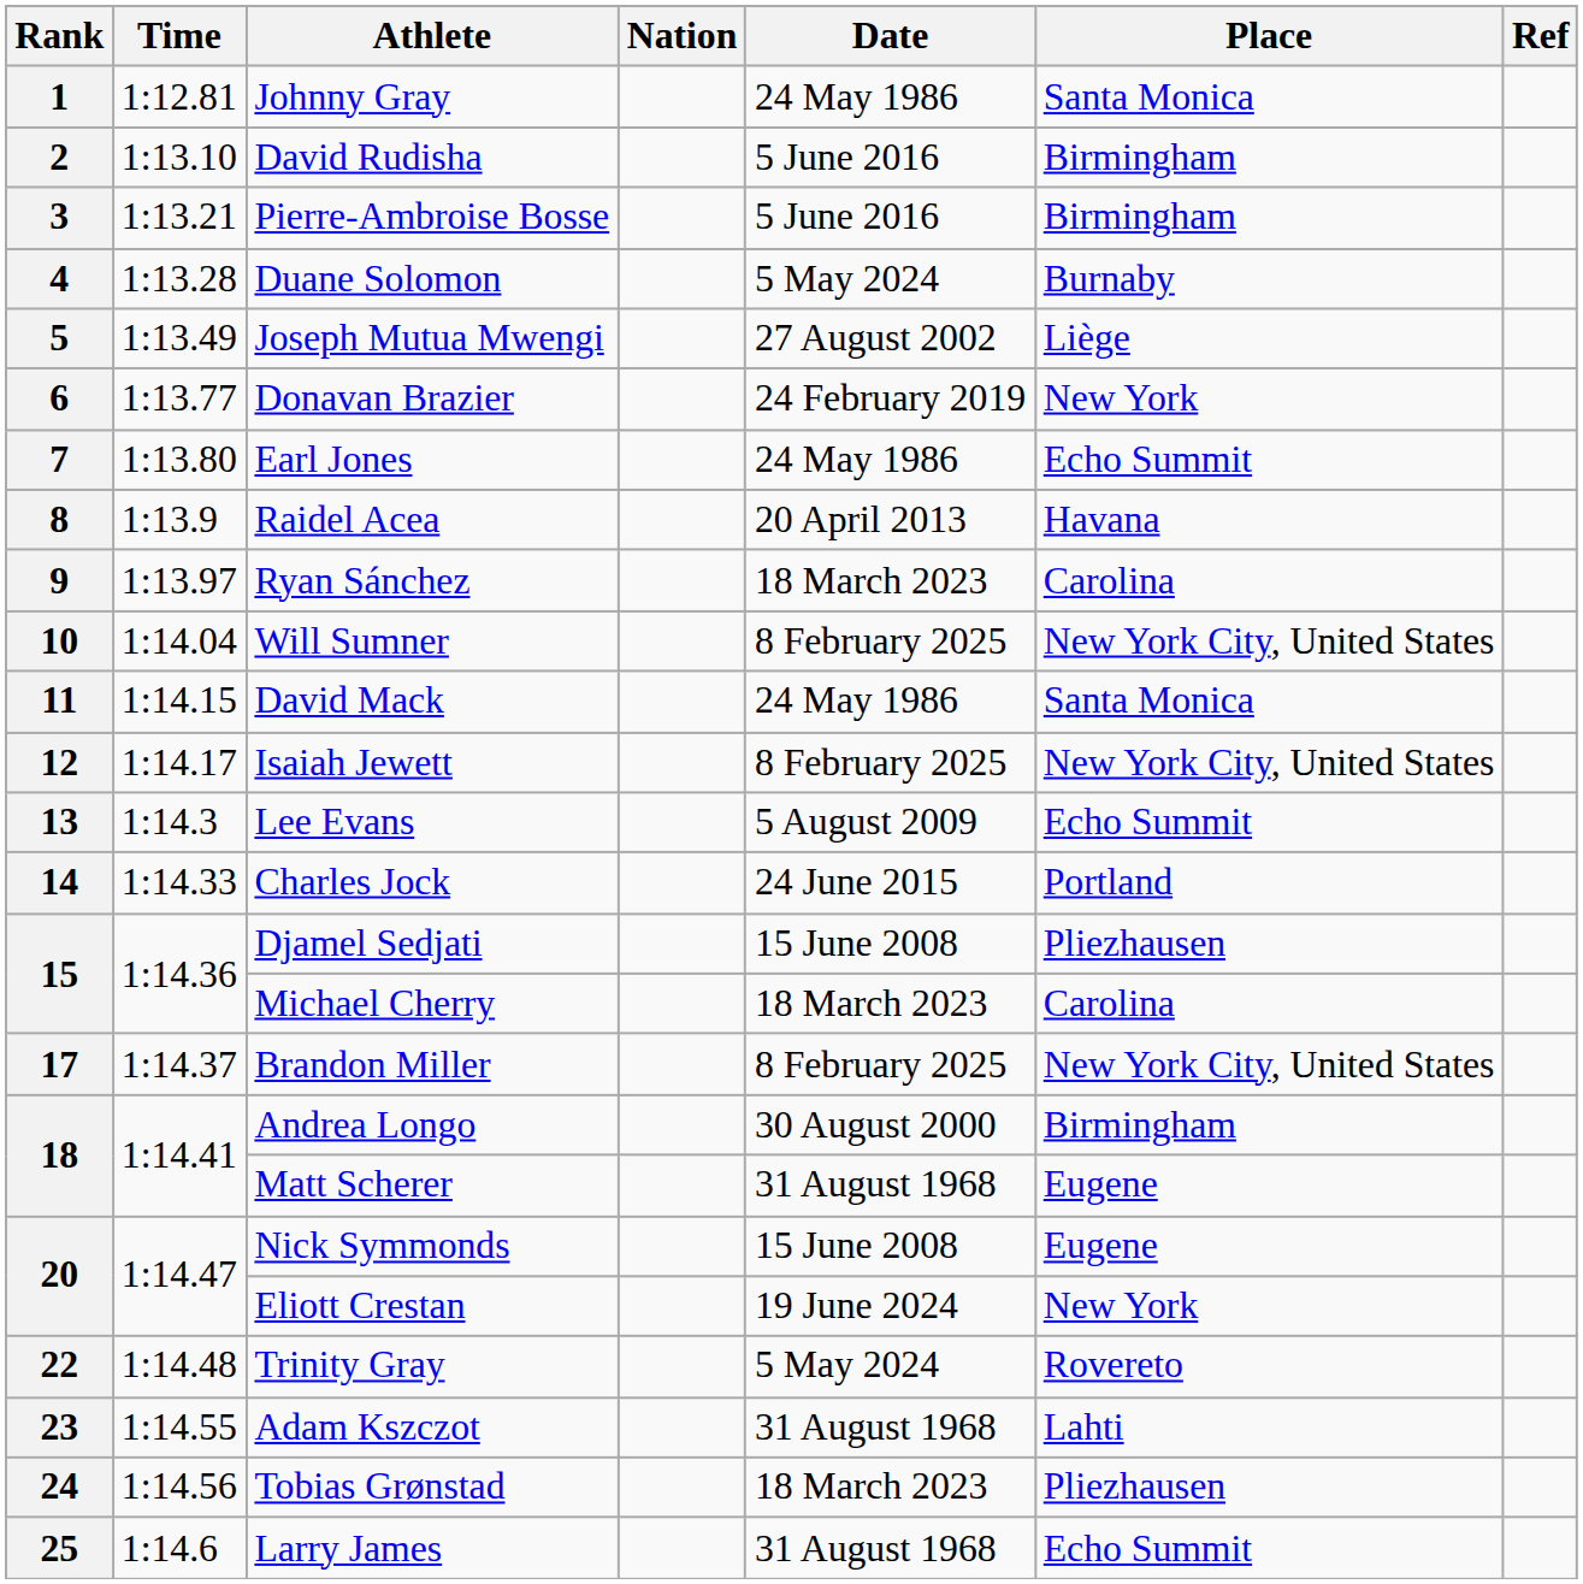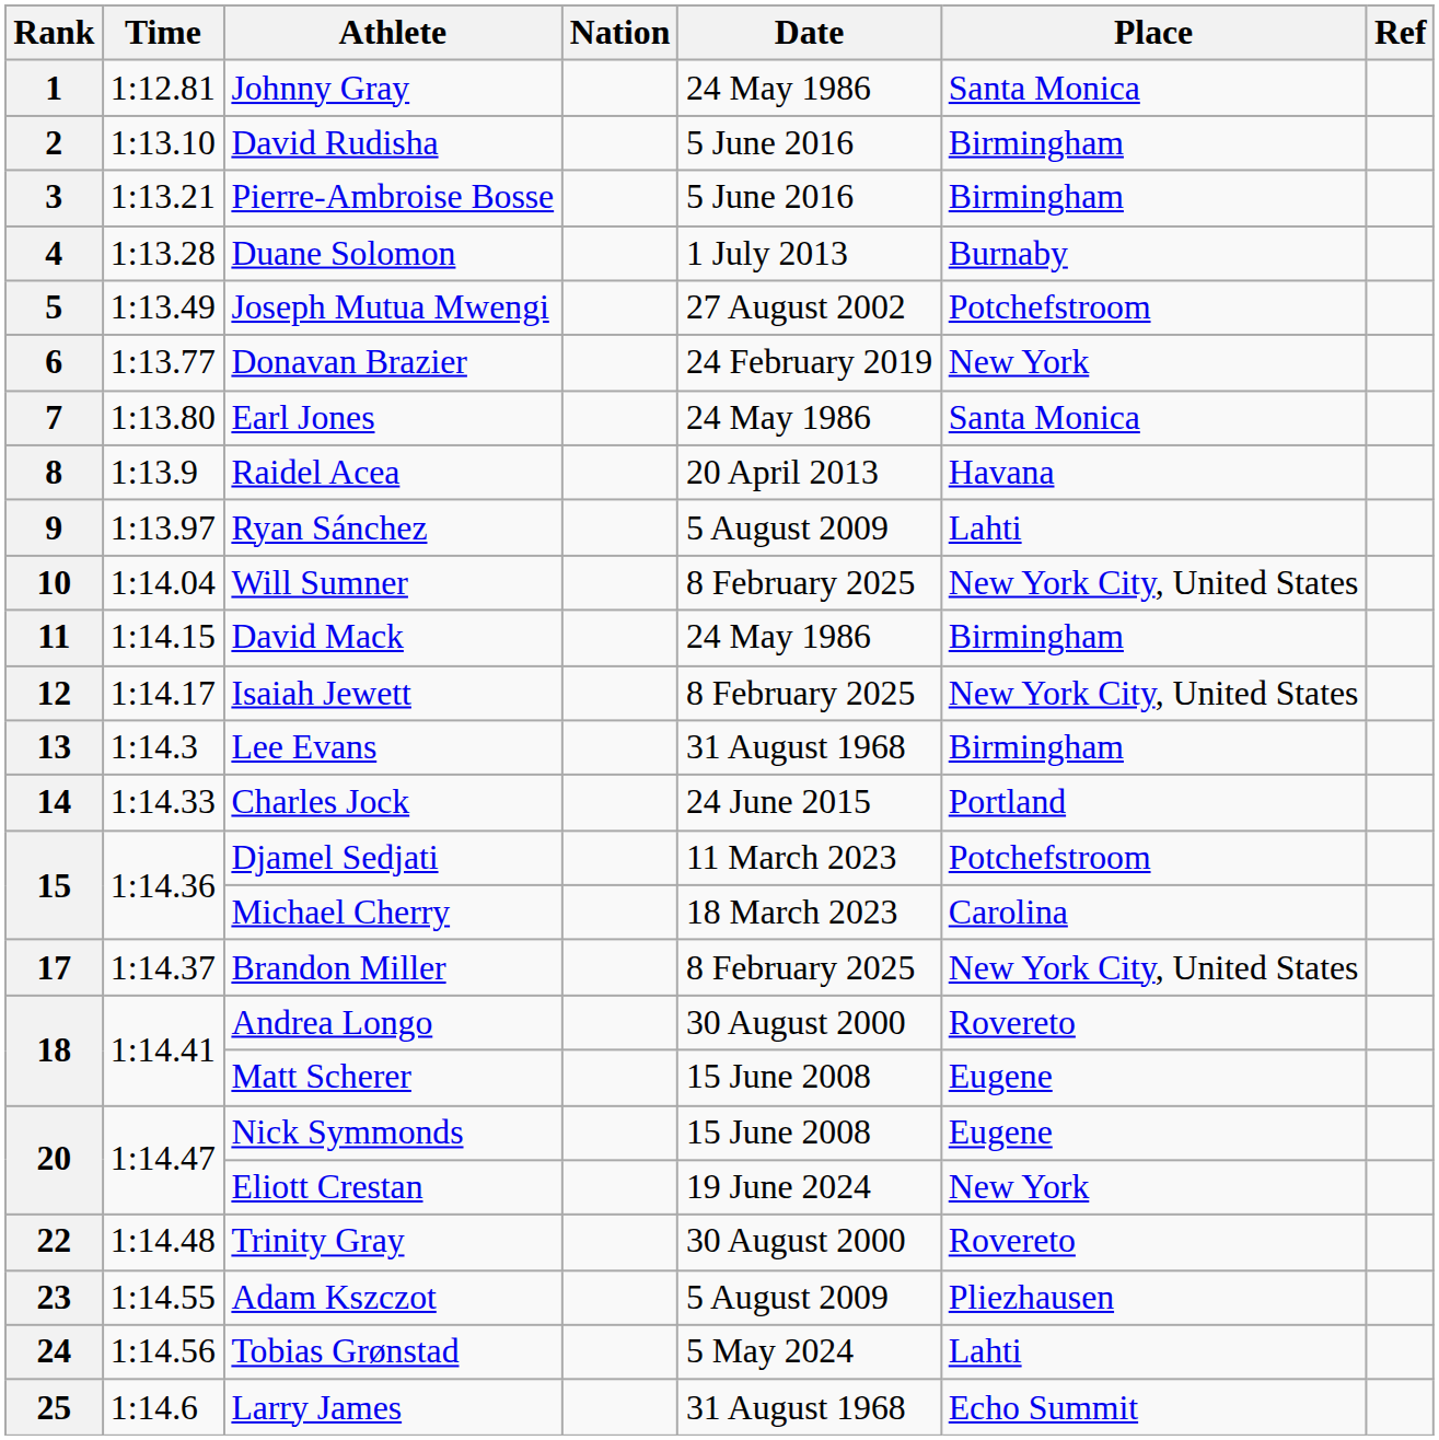Duane Solomon | Date: 5 May 2024 -> 1 July 2013
Joseph Mutua Mwengi | Place: Liège -> Potchefstroom
Earl Jones | Place: Echo Summit -> Santa Monica
Ryan Sánchez | Date: 18 March 2023 -> 5 August 2009
Ryan Sánchez | Place: Carolina -> Lahti
David Mack | Place: Santa Monica -> Birmingham
Lee Evans | Date: 5 August 2009 -> 31 August 1968
Lee Evans | Place: Echo Summit -> Birmingham
Djamel Sedjati | Date: 15 June 2008 -> 11 March 2023
Djamel Sedjati | Place: Pliezhausen -> Potchefstroom
Andrea Longo | Place: Birmingham -> Rovereto
Matt Scherer | Date: 31 August 1968 -> 15 June 2008
Trinity Gray | Date: 5 May 2024 -> 30 August 2000
Adam Kszczot | Date: 31 August 1968 -> 5 August 2009
Adam Kszczot | Place: Lahti -> Pliezhausen
Tobias Grønstad | Date: 18 March 2023 -> 5 May 2024
Tobias Grønstad | Place: Pliezhausen -> Lahti
